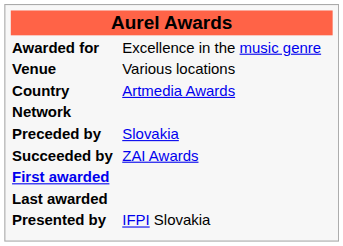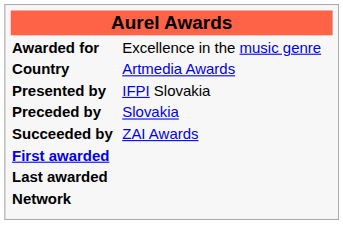- row: Venue | Various locations
rows swapped: Presented by <-> Network
